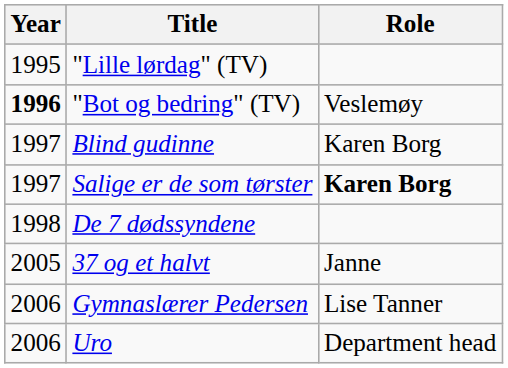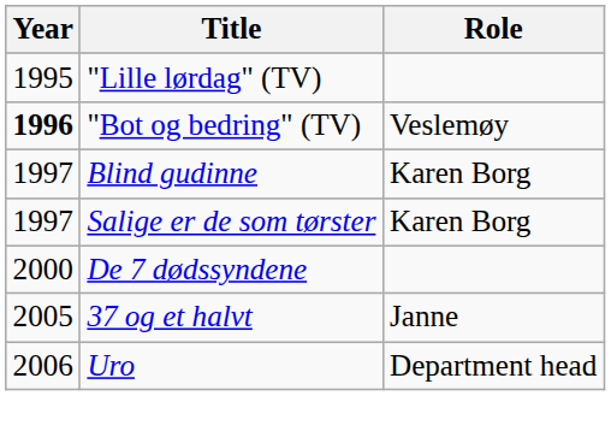Salige er de som tørster | Role: bold -> normal
De 7 dødssyndene | Year: 1998 -> 2000
- row: 2006 | Gymnaslærer Pedersen | Lise Tanner
